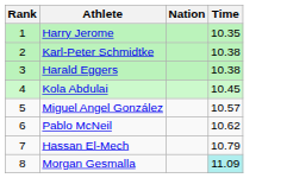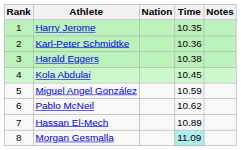+ column: Notes
Karl-Peter Schmidtke | Time: 10.38 -> 10.36
Miguel Angel González | Time: 10.57 -> 10.59
Hassan El-Mech | Time: 10.79 -> 10.89
